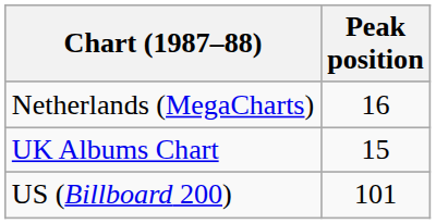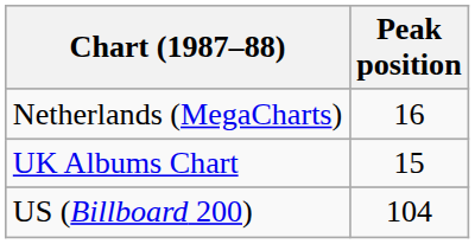US (Billboard 200) | Peak position: 101 -> 104
